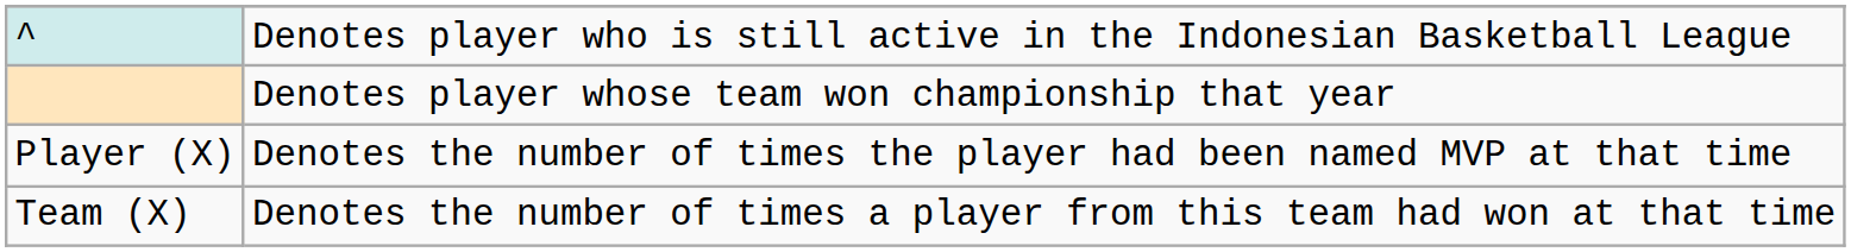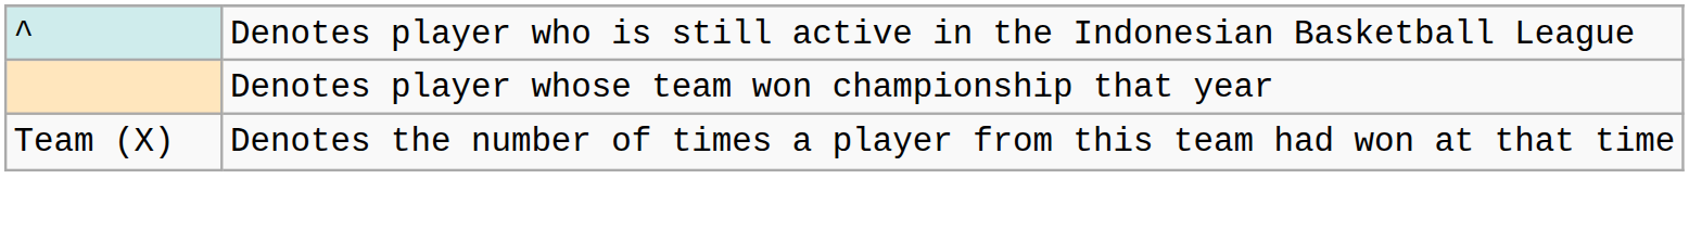- row: Player (X) | Denotes the number of times the player had been named MVP at that time
